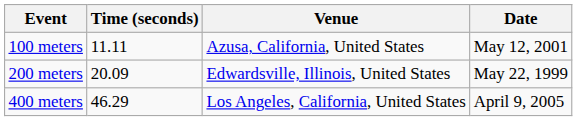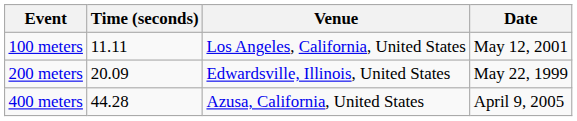100 meters | Venue: Azusa, California, United States -> Los Angeles, California, United States
400 meters | Time (seconds): 46.29 -> 44.28
400 meters | Venue: Los Angeles, California, United States -> Azusa, California, United States
